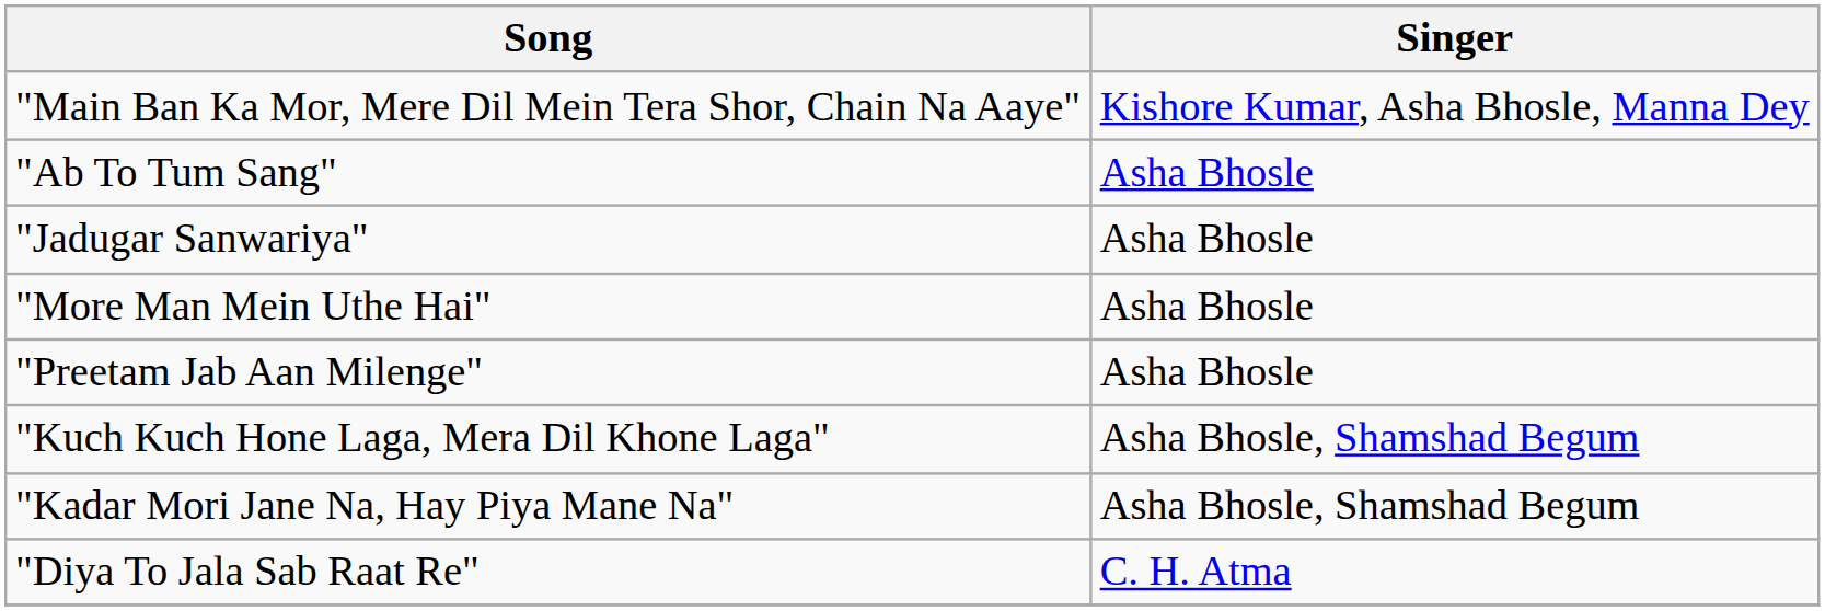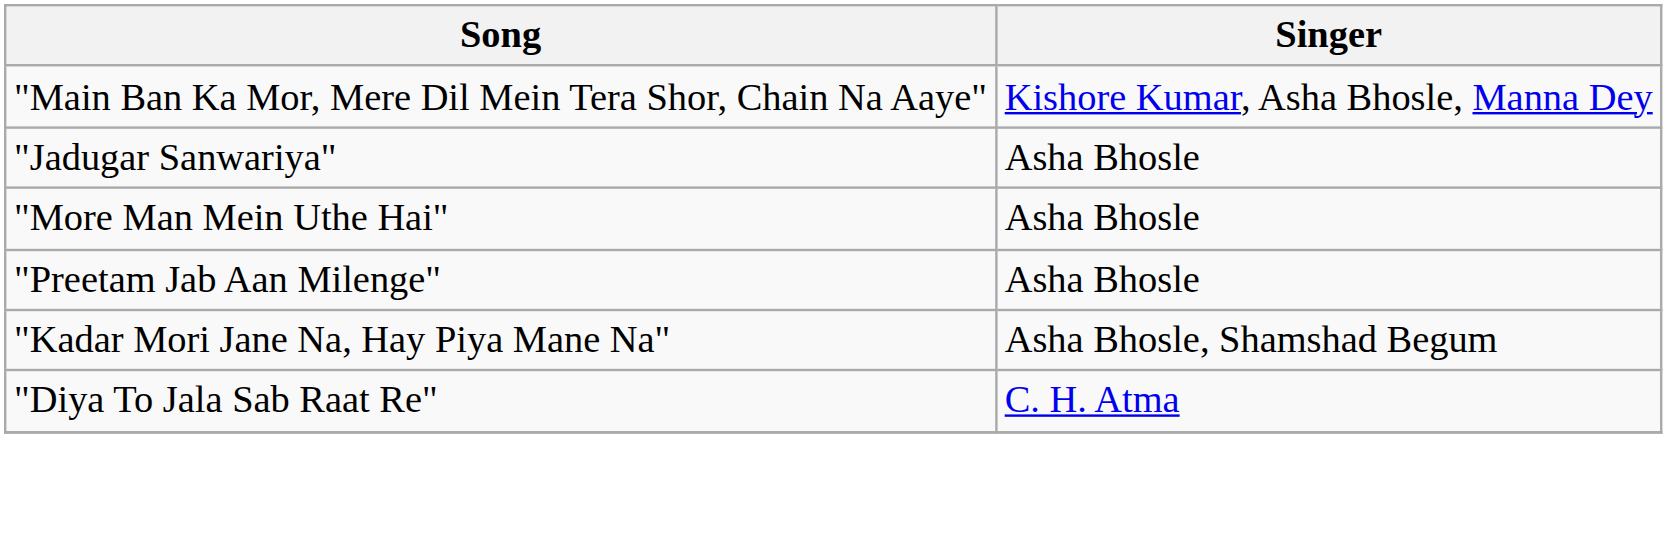- row: "Ab To Tum Sang" | Asha Bhosle
- row: "Kuch Kuch Hone Laga, Mera Dil Khone Laga" | Asha Bhosle, Shamshad Begum
